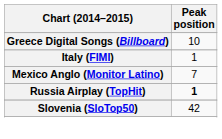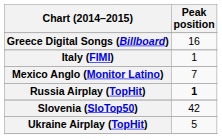Greece Digital Songs (Billboard) | Peak position: 10 -> 16
+ row: Ukraine Airplay (TopHit) | 5
